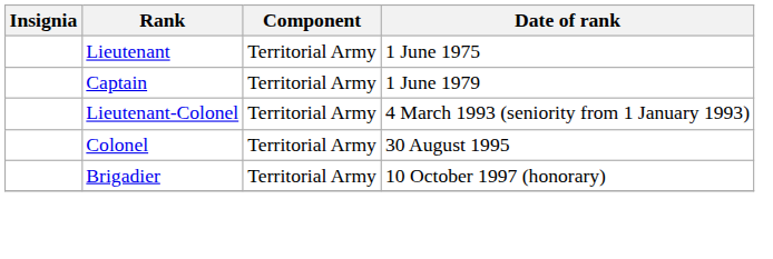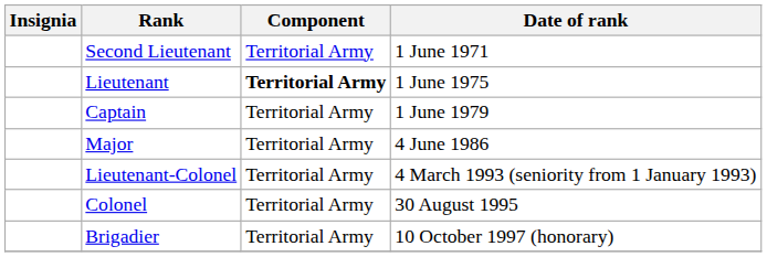+ row: Second Lieutenant | Territorial Army | 1 June 1971
Lieutenant | Component: normal -> bold
+ row: Major | Territorial Army | 4 June 1986
